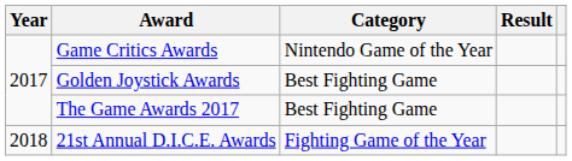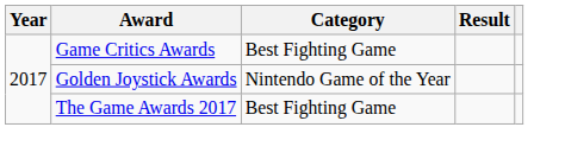Game Critics Awards | Category: Nintendo Game of the Year -> Best Fighting Game
Golden Joystick Awards | Category: Best Fighting Game -> Nintendo Game of the Year
- row: 2018 | 21st Annual D.I.C.E. Awards | Fighting Game of the Year
